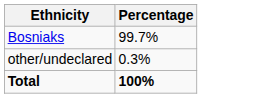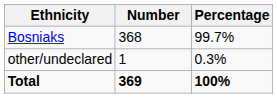+ column: Number | 368 | 1 | 369
